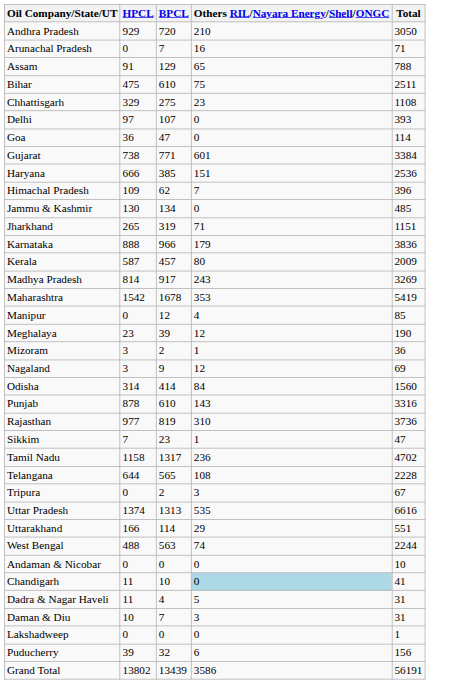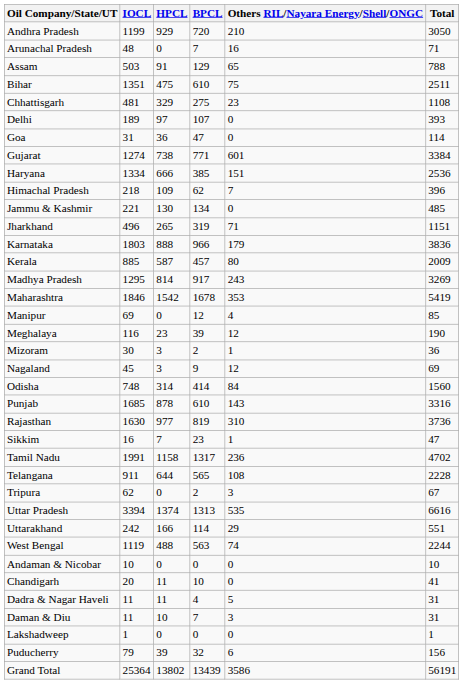+ column: IOCL | 1199 | 48 | 503 | 1351 | 481 | 189 | 31 | 1274 | 1334 | 218 | 221 | 496 | 1803 | 885 | 1295 | 1846 | 69 | 116 | 30 | 45 | 748 | 1685 | 1630 | 16 | 1991 | 911 | 62 | 3394 | 242 | 1119 | 10 | 20 | 11 | 11 | 1 | 79 | 25364
Chandigarh | Others RIL/Nayara Energy/Shell/ONGC: lightblue background -> no background
